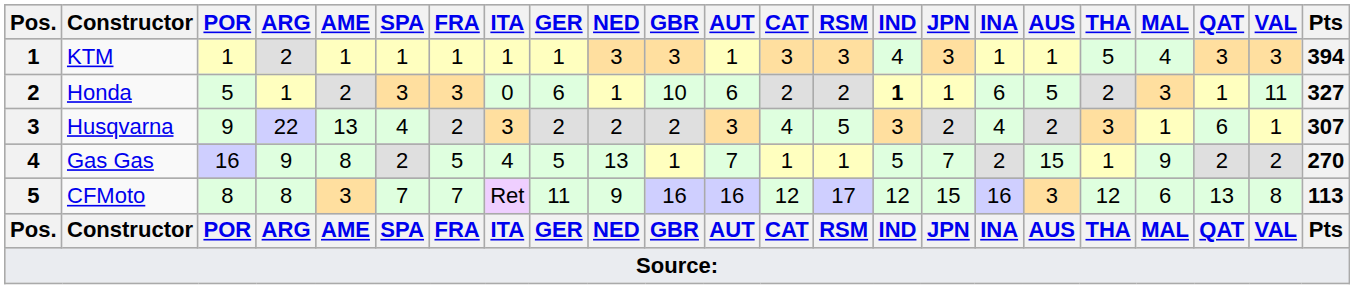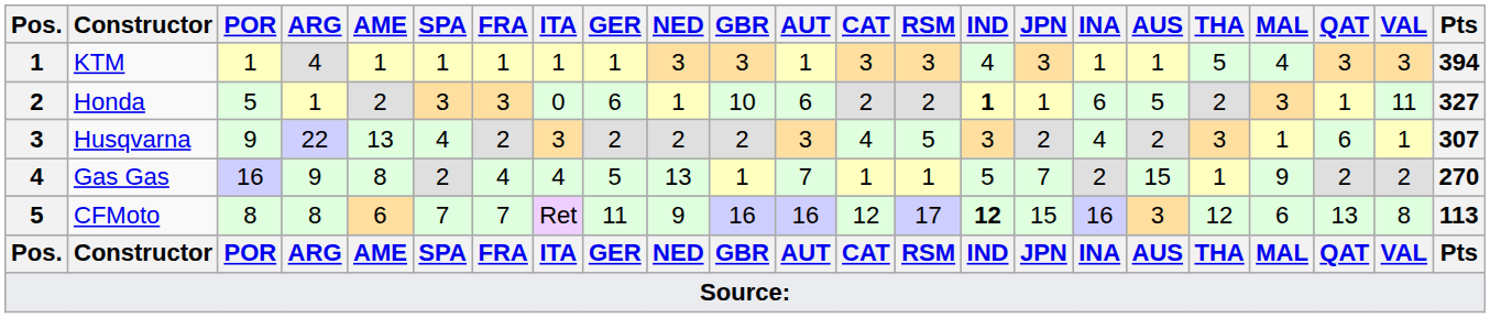KTM | ARG: 2 -> 4
Gas Gas | FRA: 5 -> 4
CFMoto | AME: 3 -> 6
CFMoto | IND: normal -> bold
